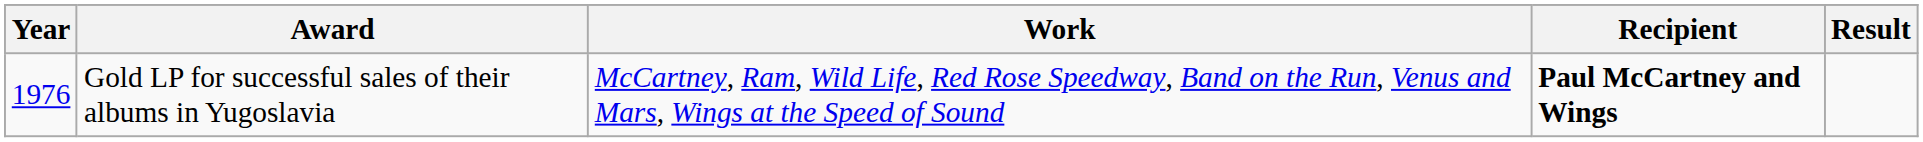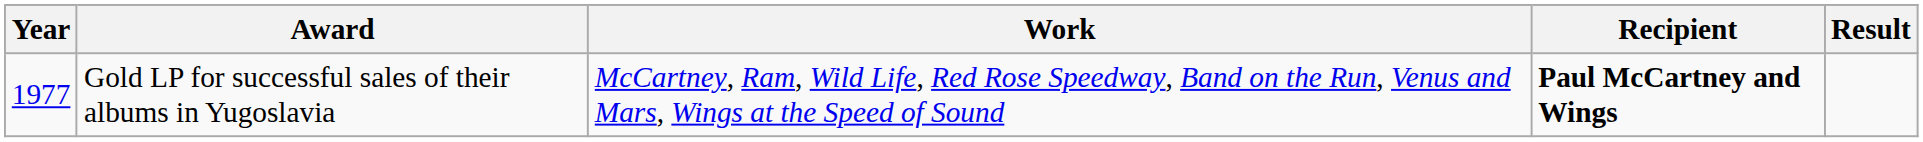Gold LP for successful sales of their albums in Yugoslavia | Year: 1976 -> 1977
